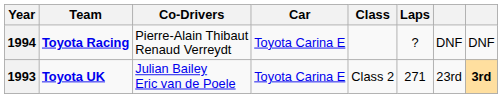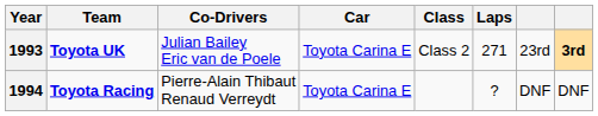rows swapped: 1993 <-> 1994
